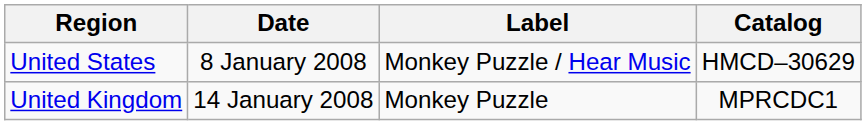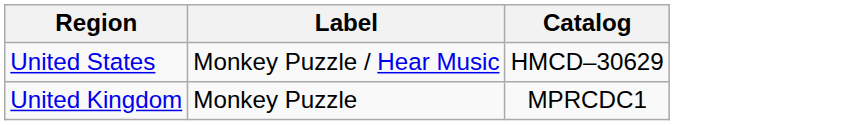- column: Date | 8 January 2008 | 14 January 2008
